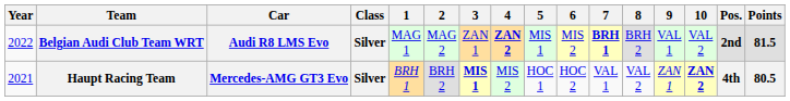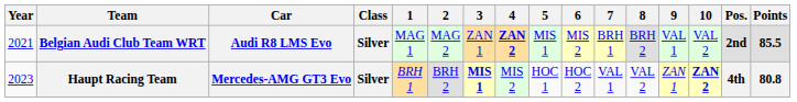Belgian Audi Club Team WRT | Year: 2022 -> 2021
Belgian Audi Club Team WRT | 7: bold -> normal
Belgian Audi Club Team WRT | Points: 81.5 -> 85.5
Haupt Racing Team | Year: 2021 -> 2023
Haupt Racing Team | Points: 80.5 -> 80.8
